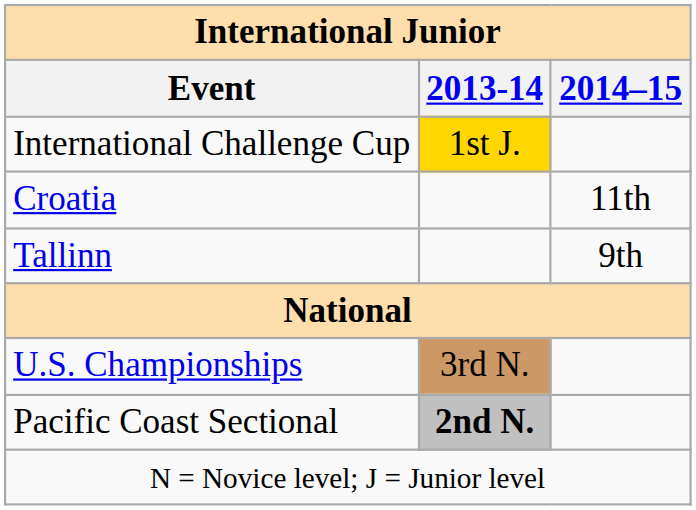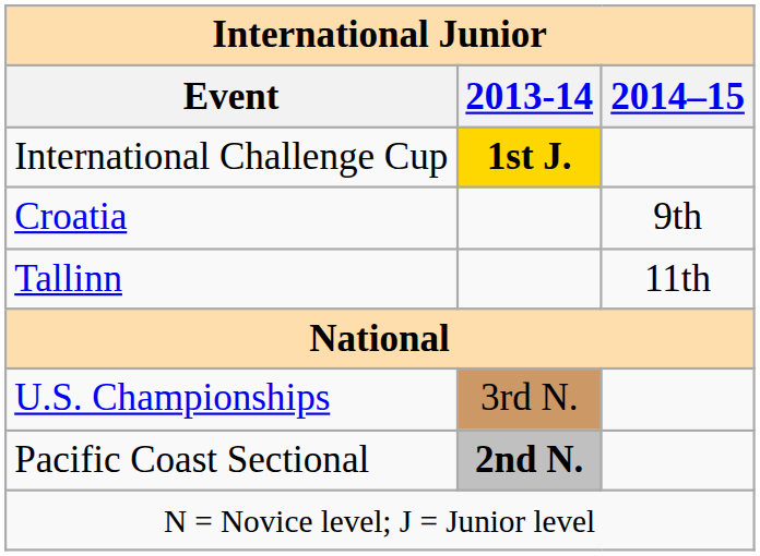International Challenge Cup | 2013-14: normal -> bold
Croatia | 2014–15: 11th -> 9th
Tallinn | 2014–15: 9th -> 11th
